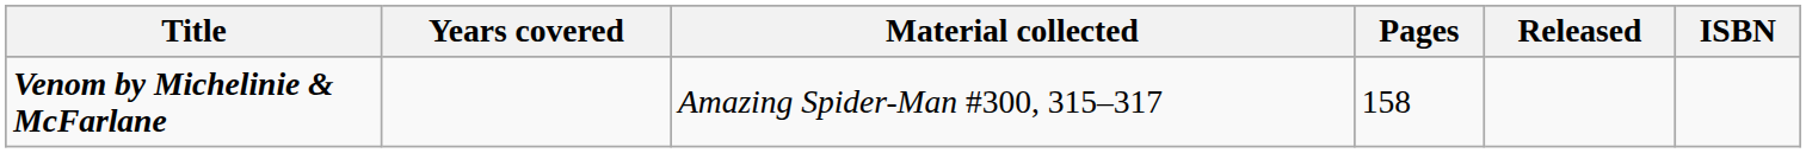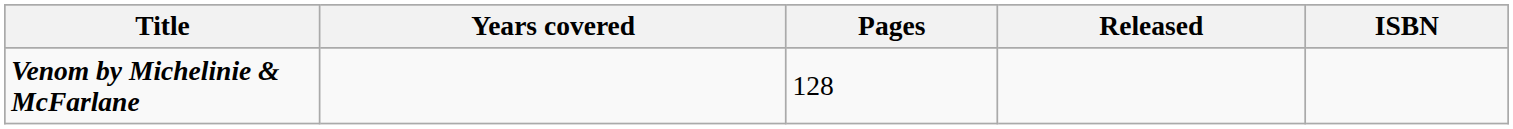- column: Material collected | Amazing Spider-Man #300, 315–317
Venom by Michelinie & McFarlane | Pages: 158 -> 128
